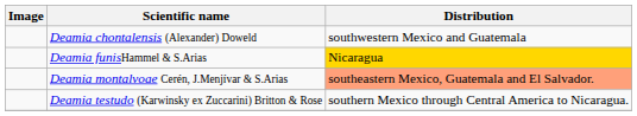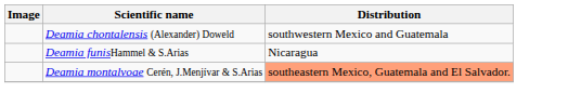Deamia funisHammel & S.Arias | Distribution: gold background -> no background
- row: Deamia testudo (Karwinsky ex Zuccarini) Britton & Rose | southern Mexico through Central America to Nicaragua.
